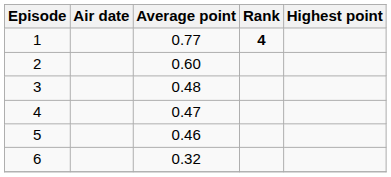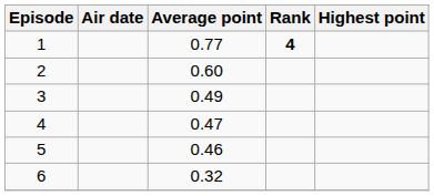3 | Average point: 0.48 -> 0.49
